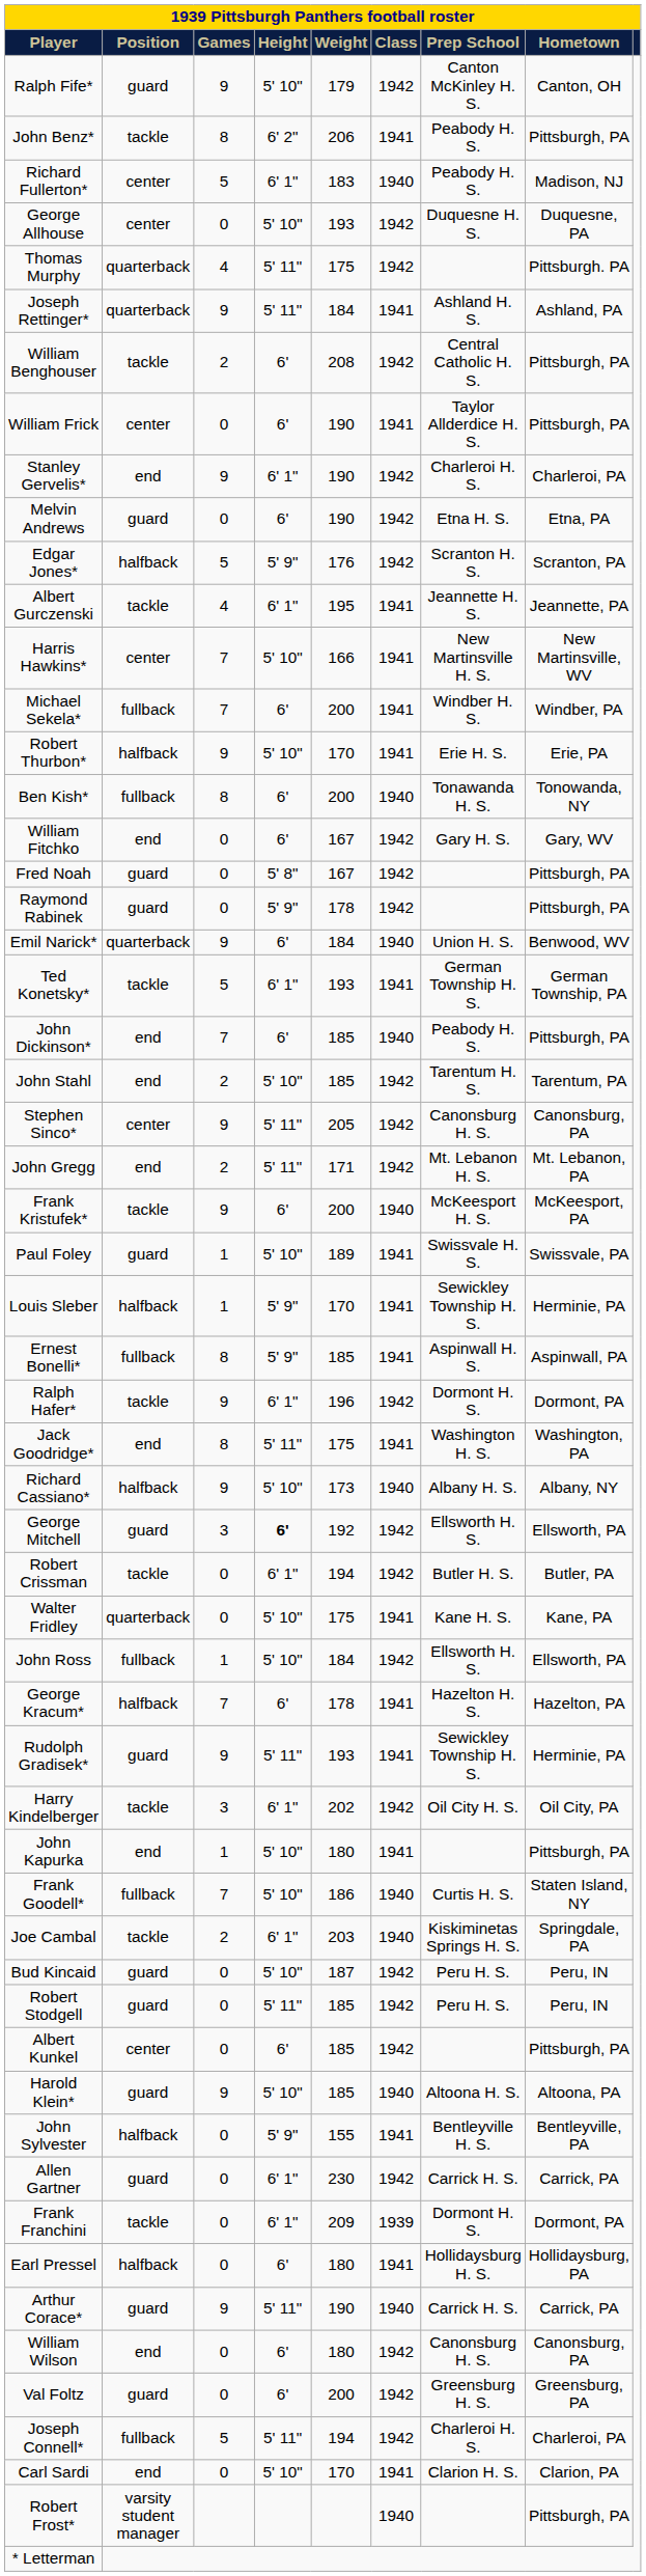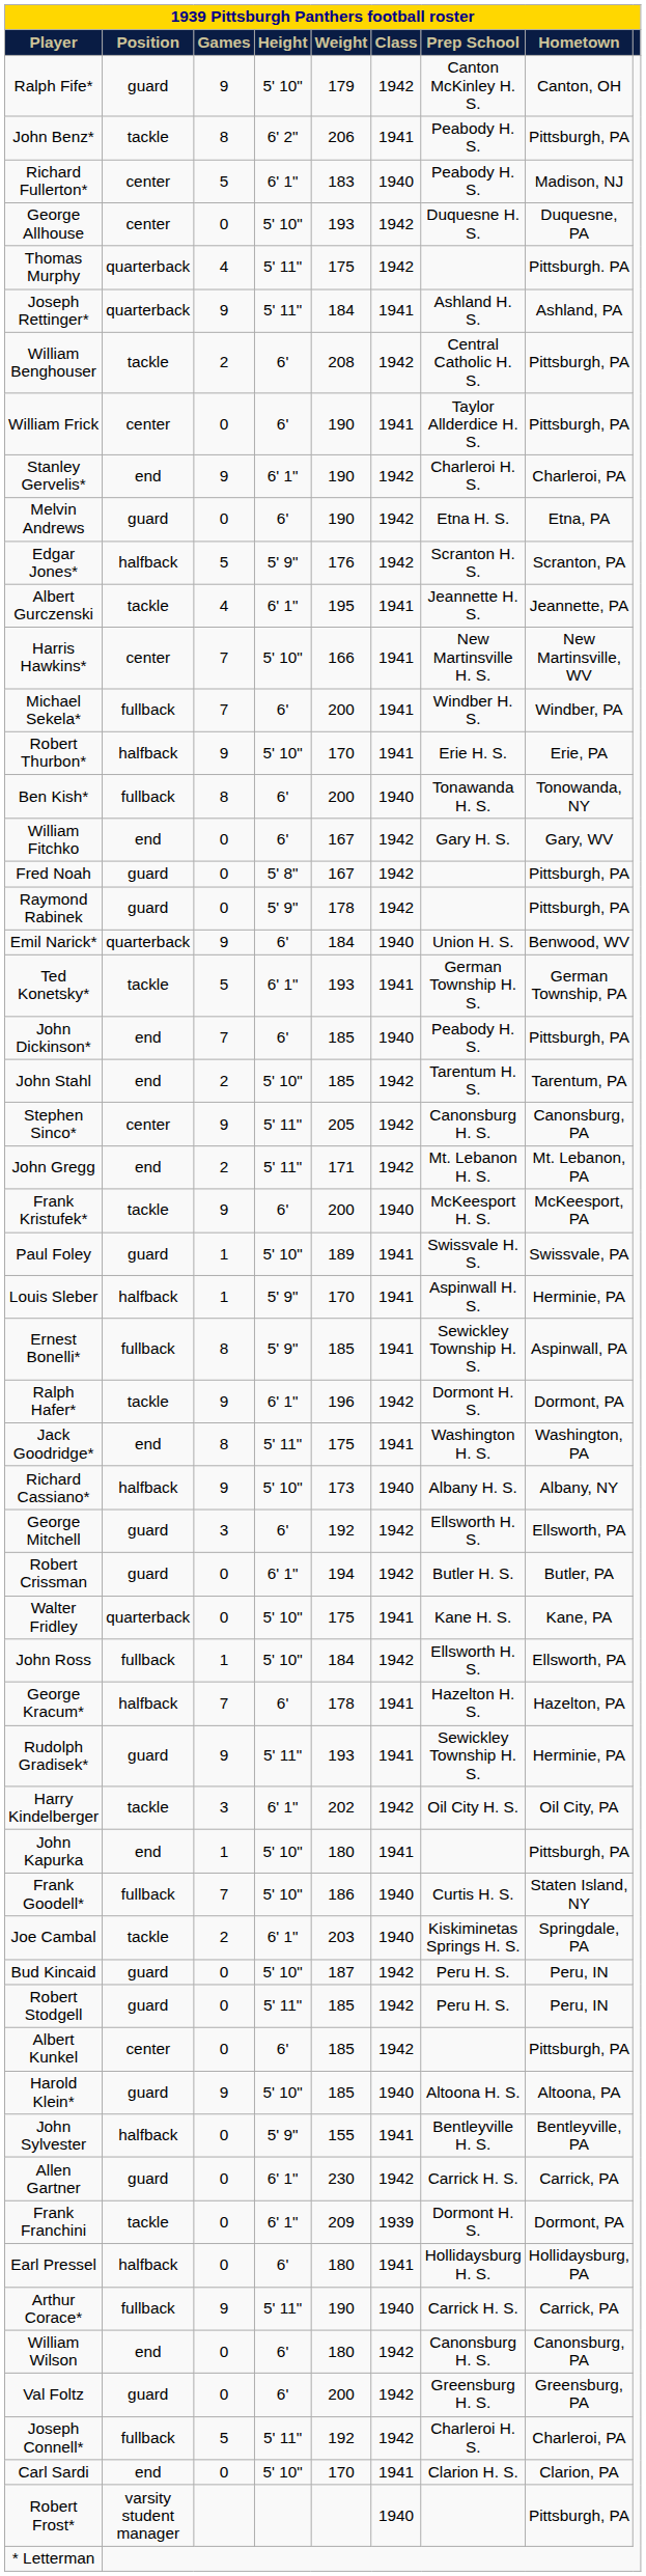Louis Sleber | Prep School: Sewickley Township H. S. -> Aspinwall H. S.
Ernest Bonelli* | Prep School: Aspinwall H. S. -> Sewickley Township H. S.
George Mitchell | Height: bold -> normal
Robert Crissman | Position: tackle -> guard
Arthur Corace* | Position: guard -> fullback
Joseph Connell* | Weight: 194 -> 192
